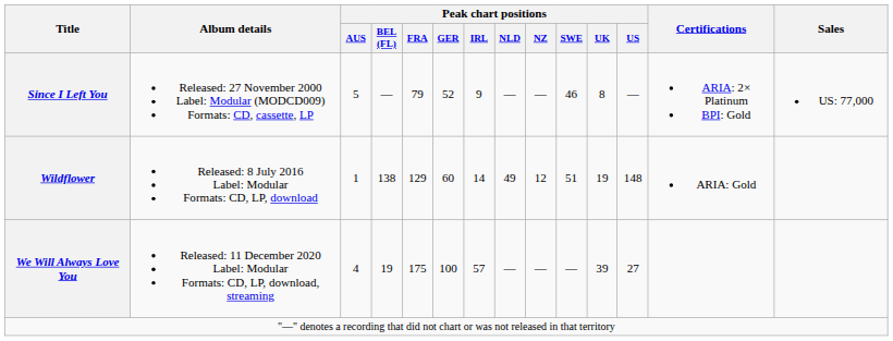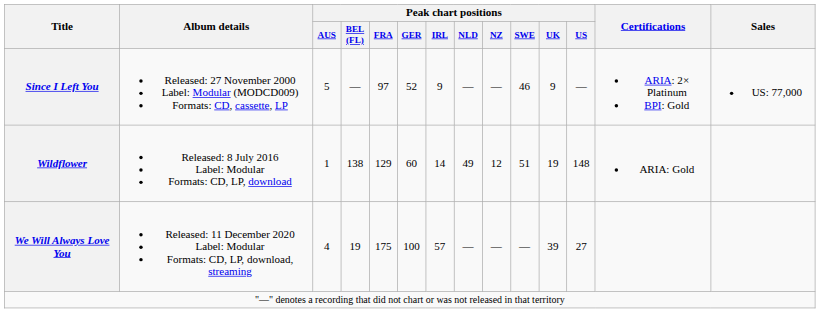Since I Left You | Peak chart positions / FRA: 79 -> 97
Since I Left You | Peak chart positions / UK: 8 -> 9
